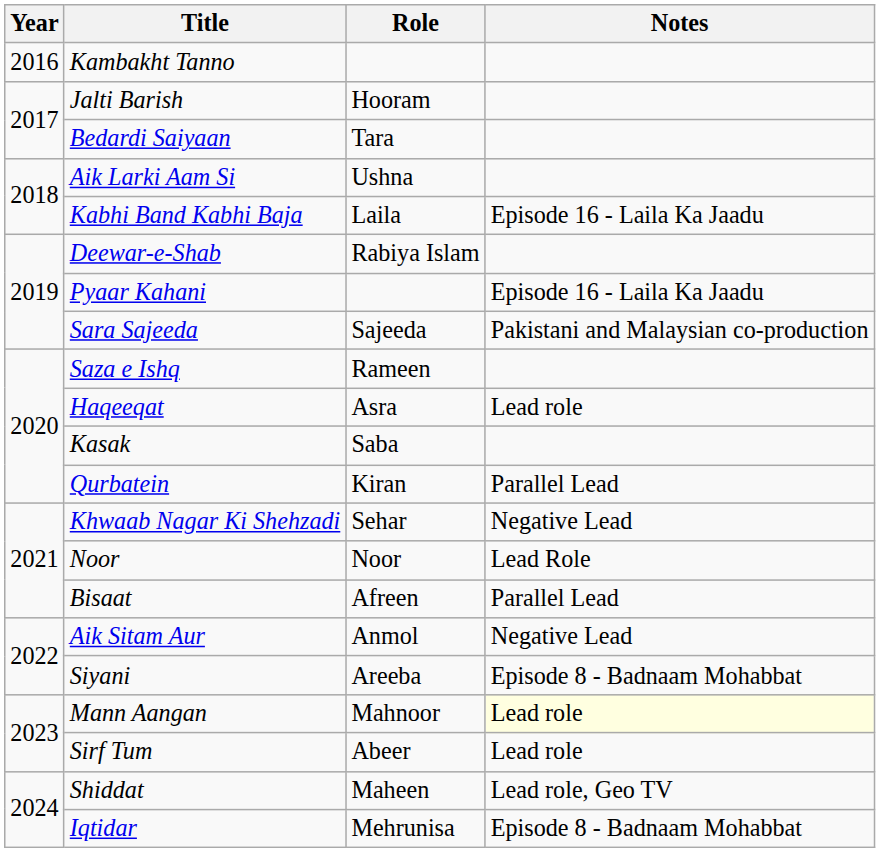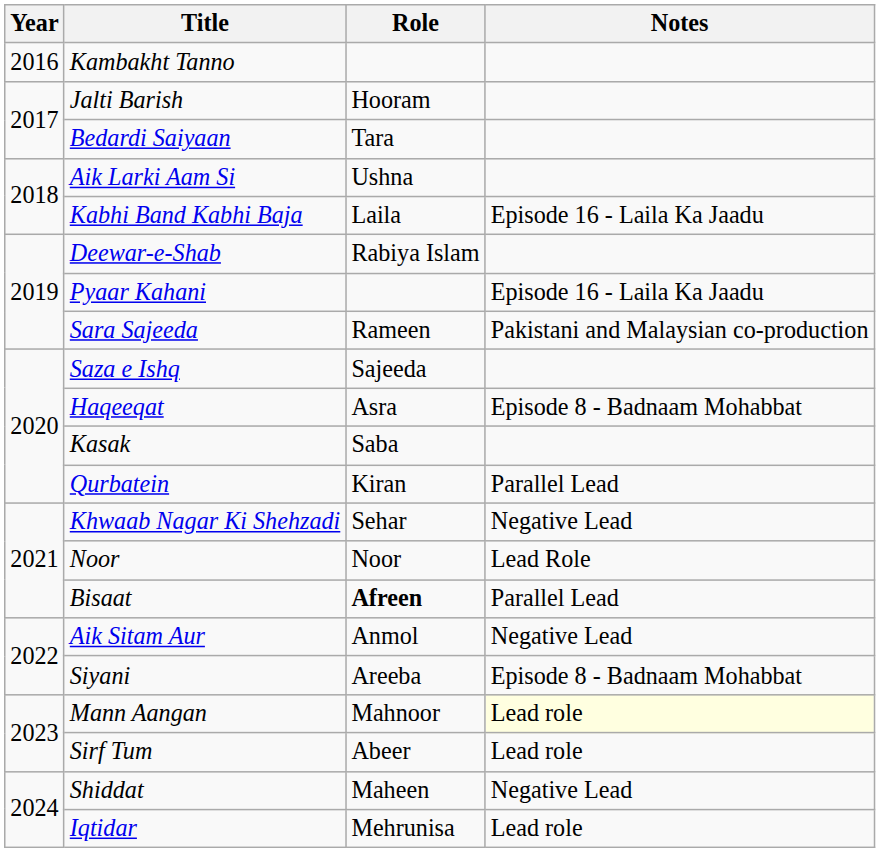Sara Sajeeda | Role: Sajeeda -> Rameen
Saza e Ishq | Role: Rameen -> Sajeeda
Haqeeqat | Notes: Lead role -> Episode 8 - Badnaam Mohabbat
Bisaat | Role: normal -> bold
Shiddat | Notes: Lead role, Geo TV -> Negative Lead
Iqtidar | Notes: Episode 8 - Badnaam Mohabbat -> Lead role
